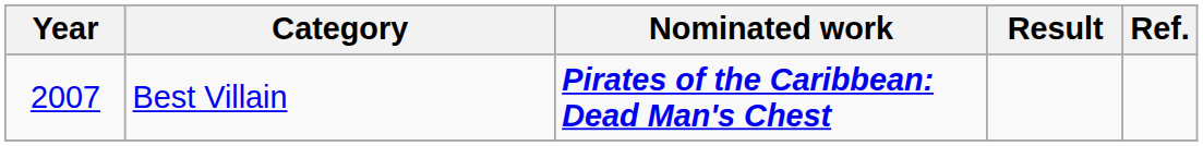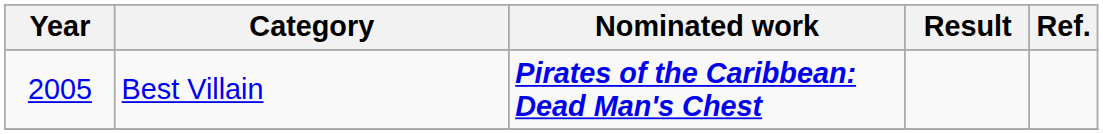Best Villain | Year: 2007 -> 2005
